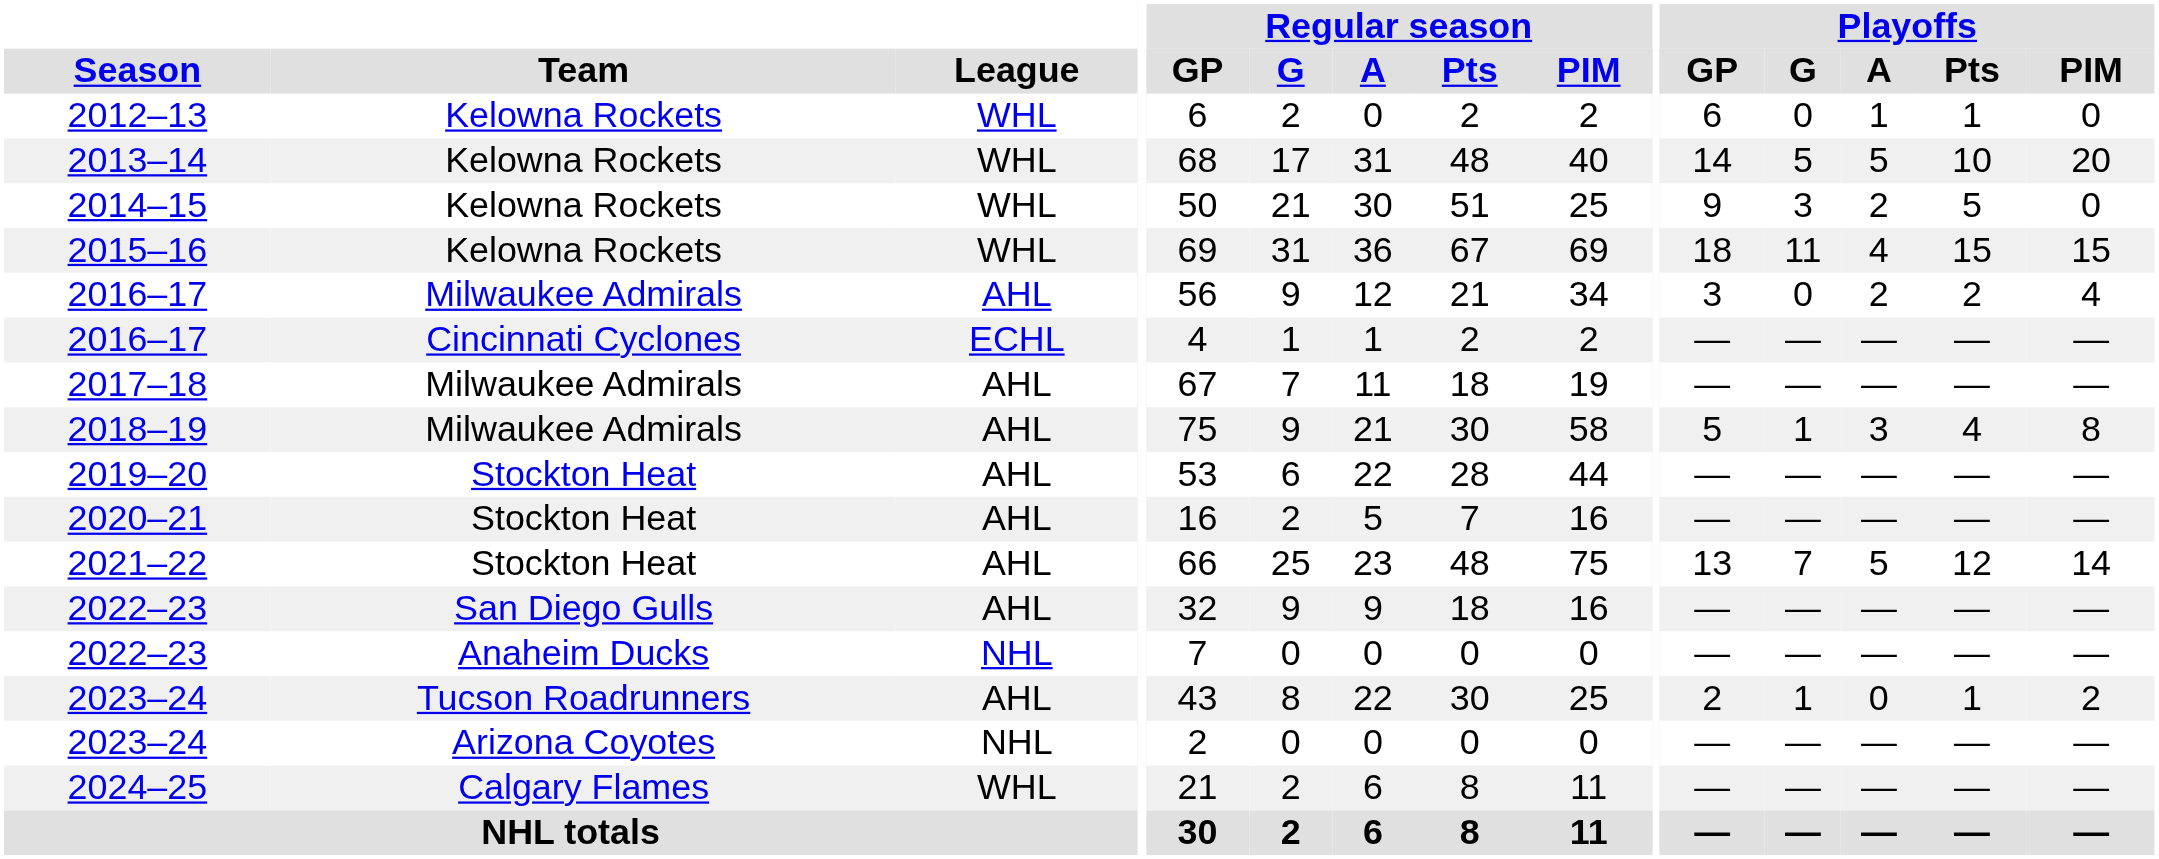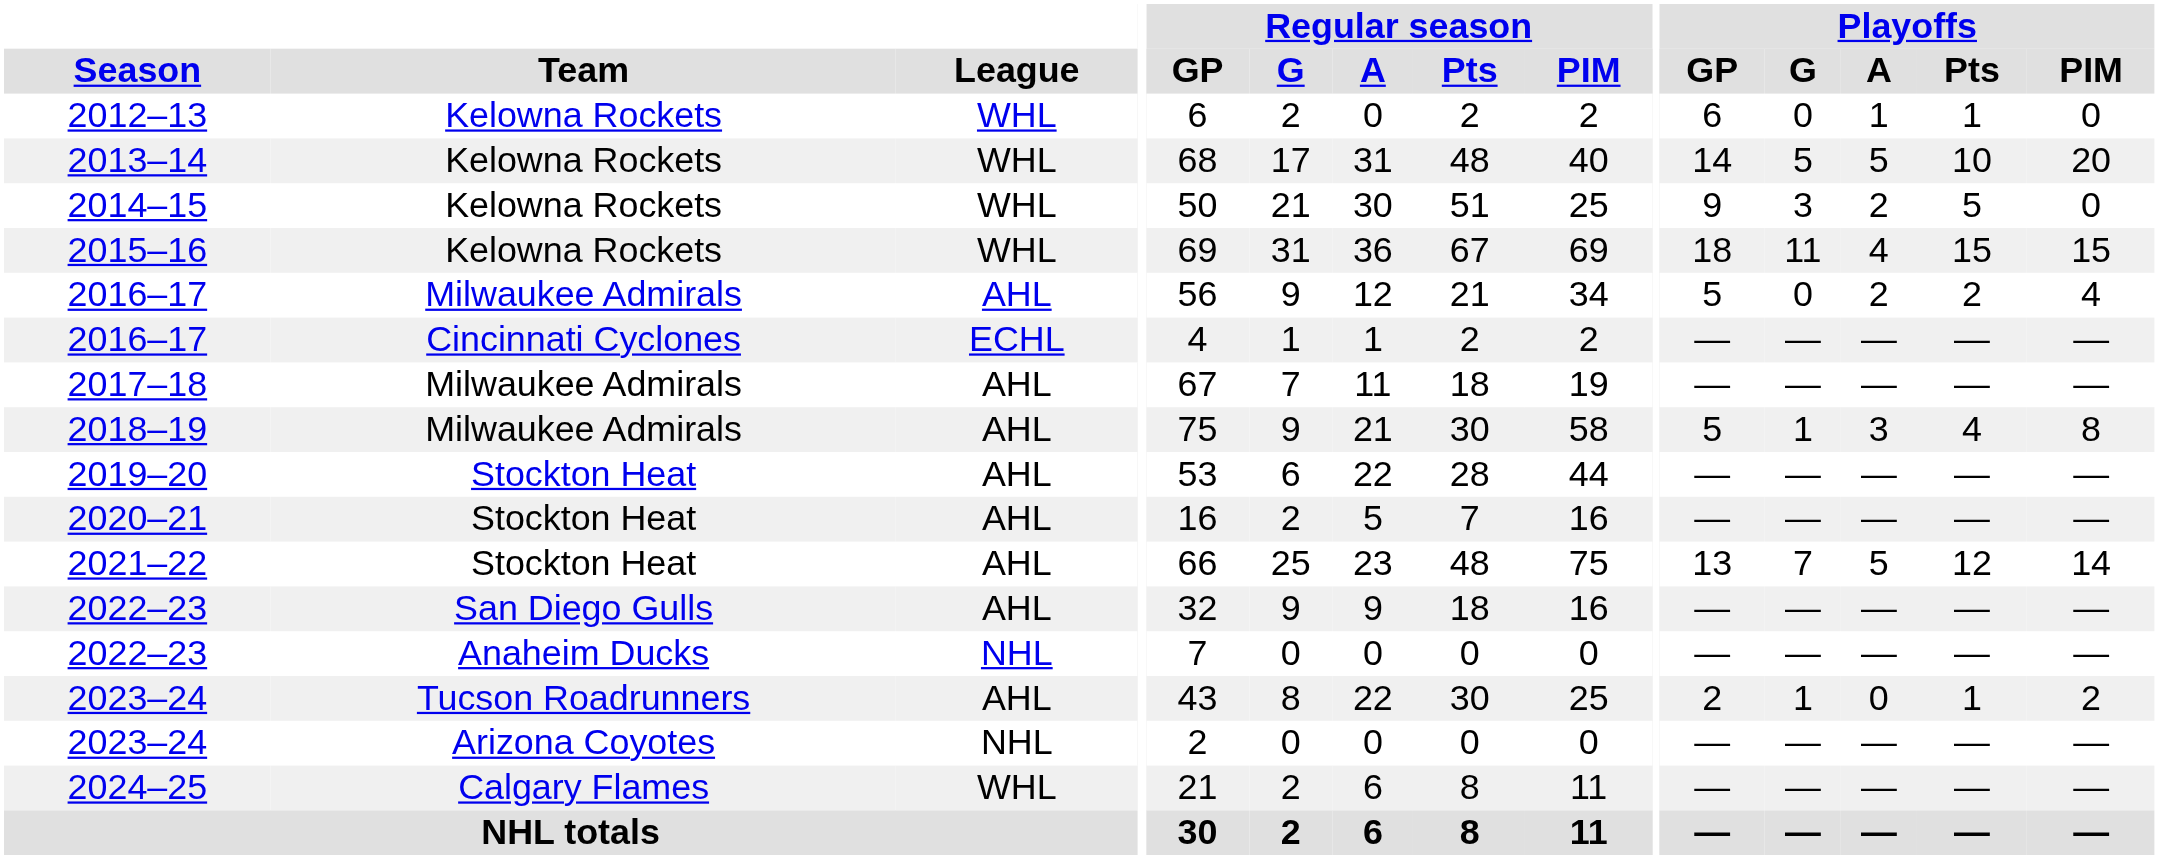2016–17 / Milwaukee Admirals | Playoffs / GP: 3 -> 5
